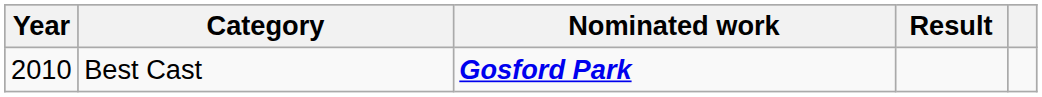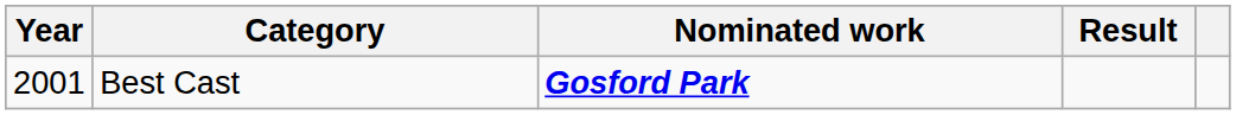Best Cast | Year: 2010 -> 2001
